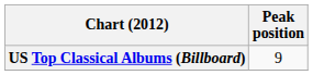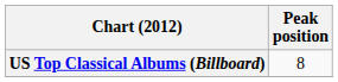US Top Classical Albums (Billboard) | Peak position: 9 -> 8
